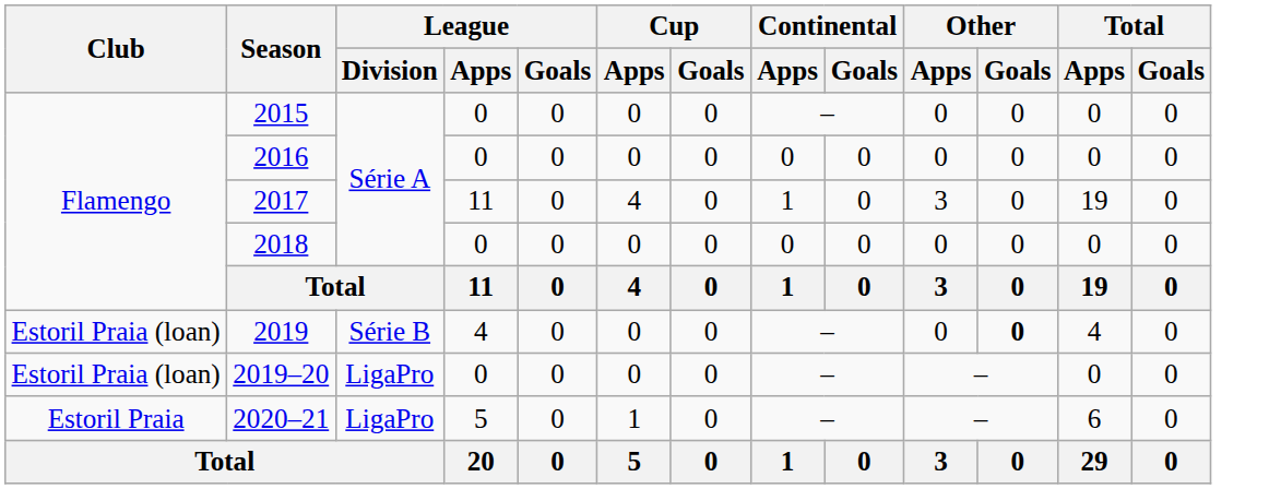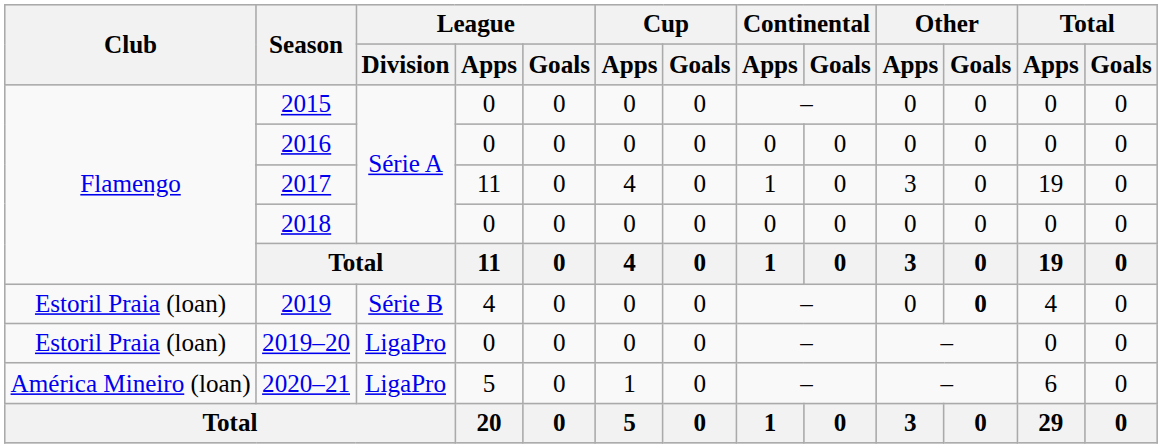2020–21 | Club: Estoril Praia -> América Mineiro (loan)
